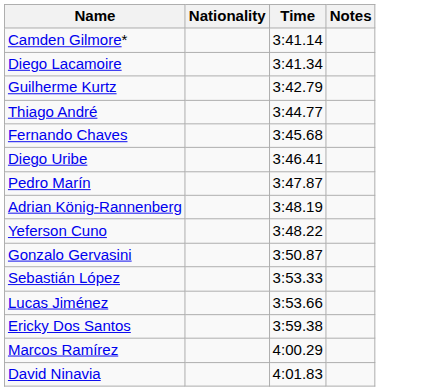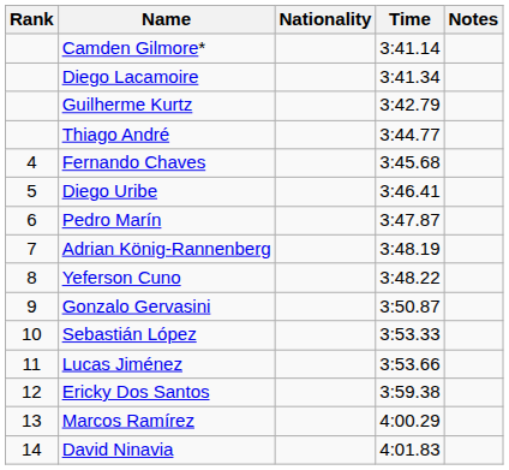+ column: Rank | 4 | 5 | 6 | 7 | 8 | 9 | 10 | 11 | 12 | 13 | 14
